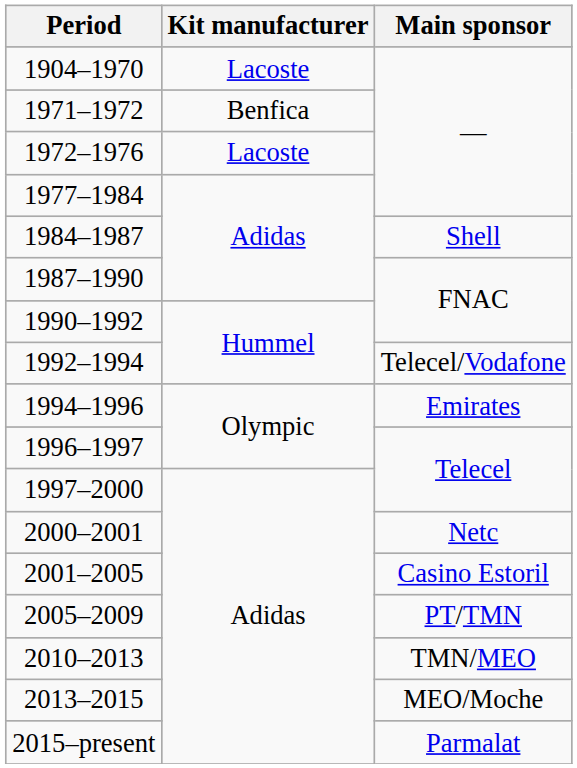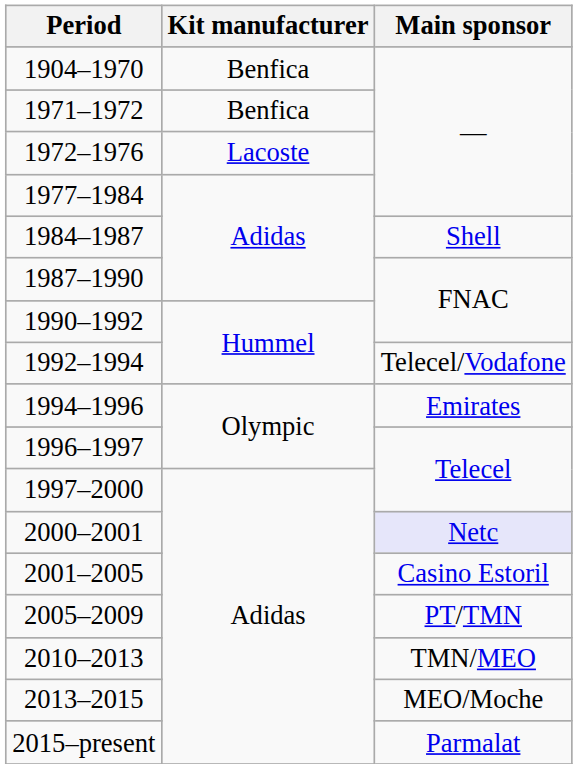1904–1970 | Kit manufacturer: Lacoste -> Benfica
2000–2001 | Main sponsor: no background -> lavender background
